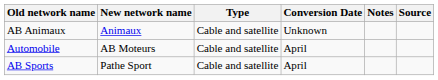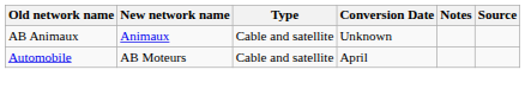- row: AB Sports | Pathe Sport | Cable and satellite | April
